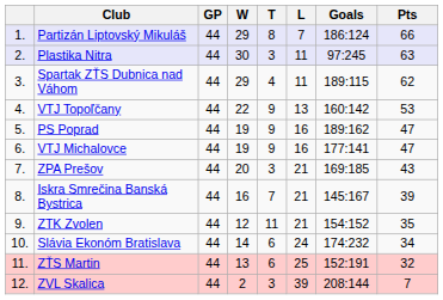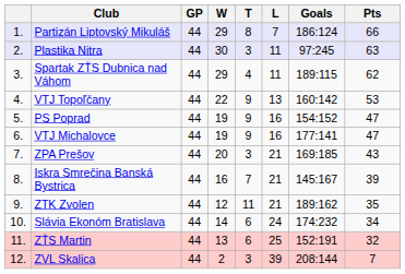PS Poprad | Goals: 189:162 -> 154:152
ZTK Zvolen | Goals: 154:152 -> 189:162
